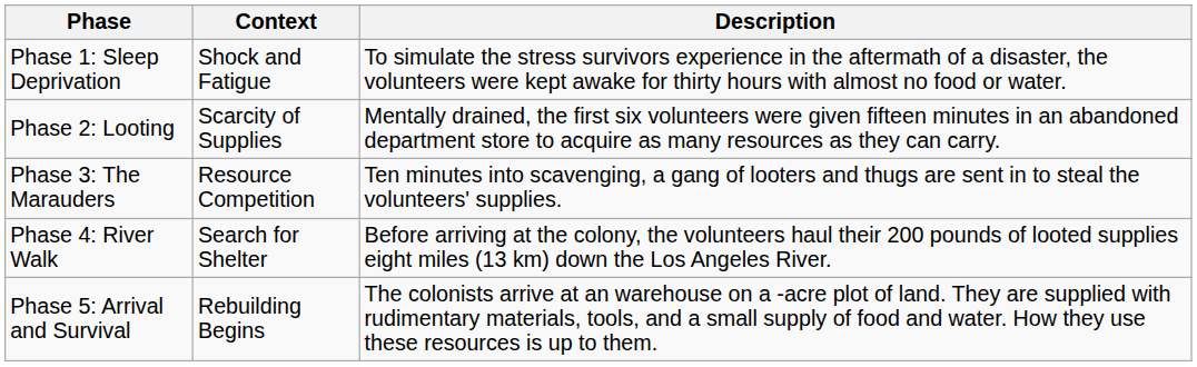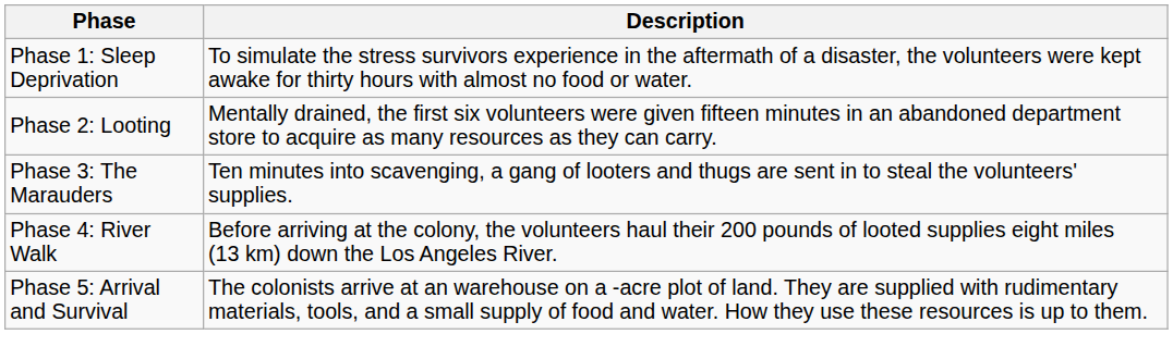- column: Context | Shock and Fatigue | Scarcity of Supplies | Resource Competition | Search for Shelter | Rebuilding Begins
